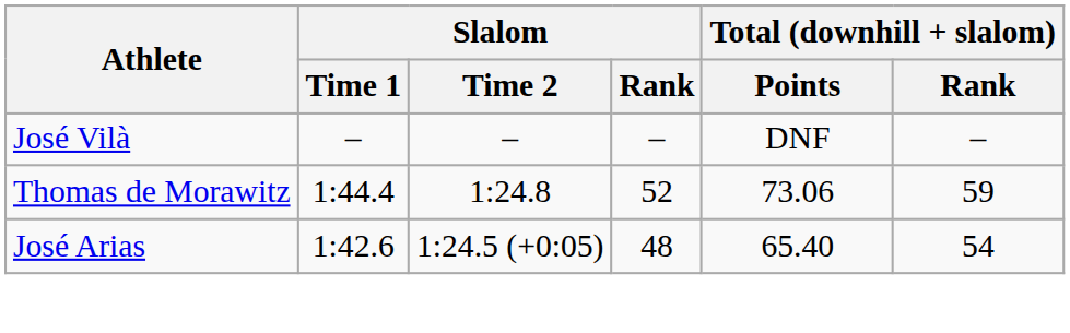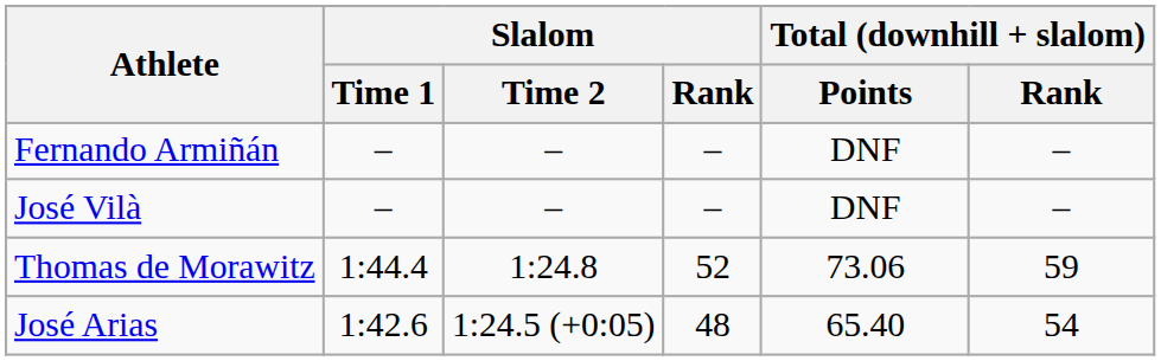+ row: Fernando Armiñán | – | – | – | DNF | –
